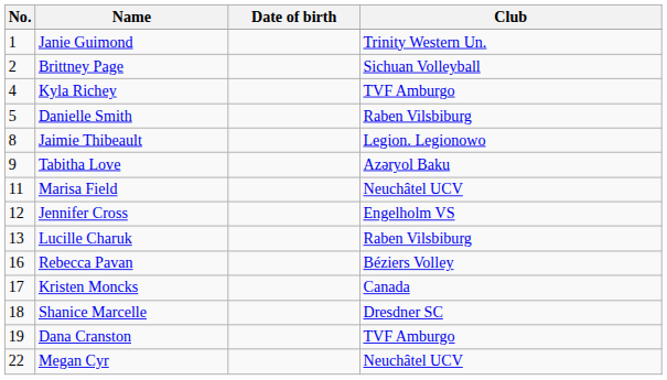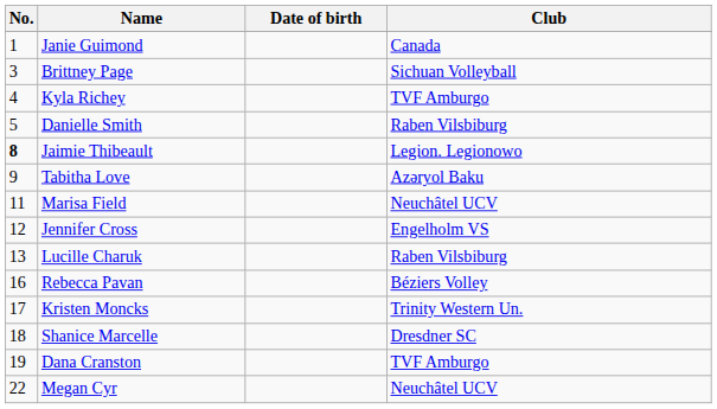Janie Guimond | Club: Trinity Western Un. -> Canada
Brittney Page | No.: 2 -> 3
Jaimie Thibeault | No.: normal -> bold
Kristen Moncks | Club: Canada -> Trinity Western Un.
